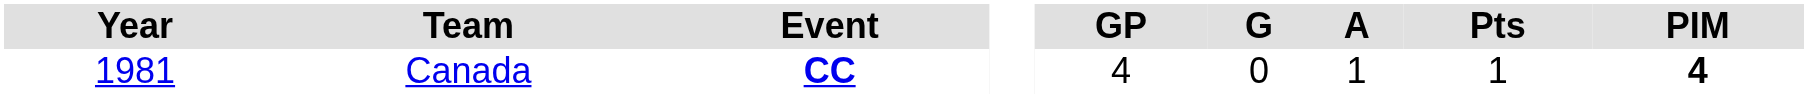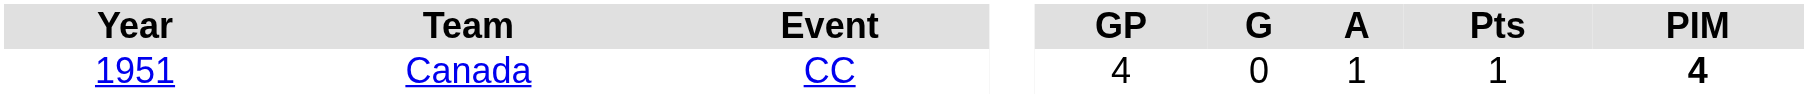Canada | Year: 1981 -> 1951
Canada | Event: bold -> normal
